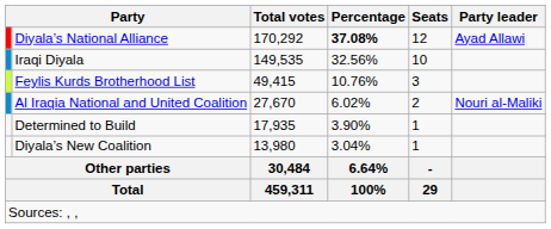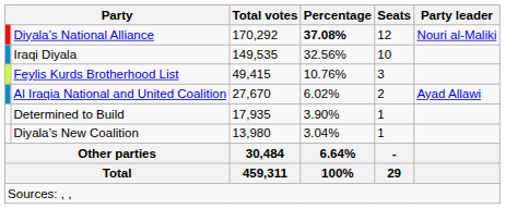Diyala’s National Alliance | Party leader: Ayad Allawi -> Nouri al-Maliki
Al Iraqia National and United Coalition | Party leader: Nouri al-Maliki -> Ayad Allawi
